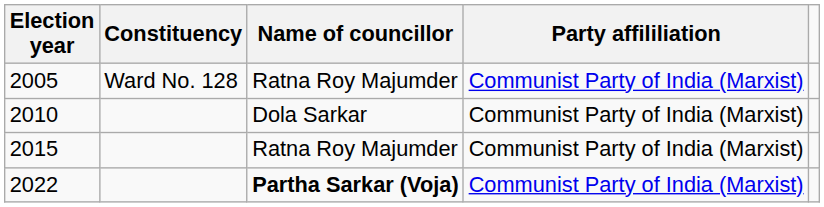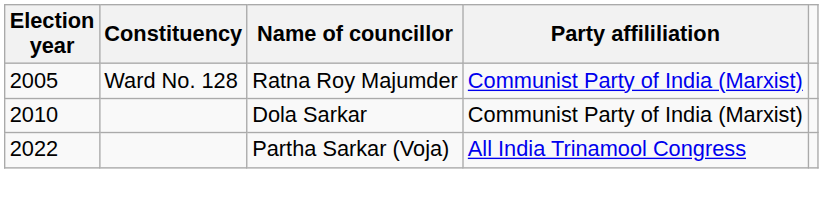- row: 2015 | Ratna Roy Majumder | Communist Party of India (Marxist)
2022 | Name of councillor: bold -> normal
2022 | Party affililiation: Communist Party of India (Marxist) -> All India Trinamool Congress
